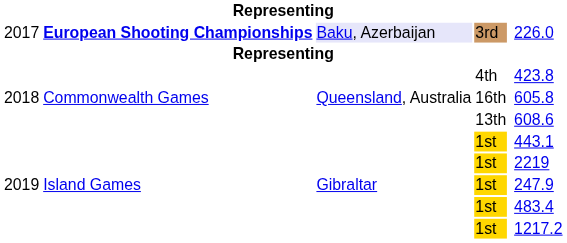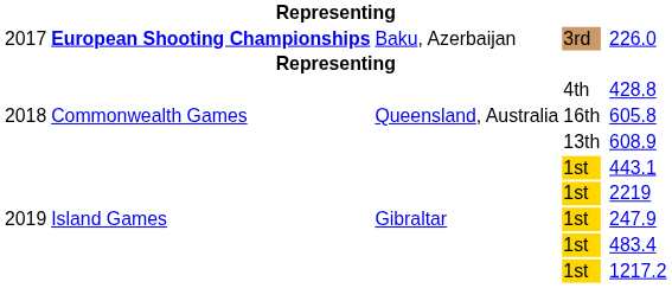3rd | column 3: lavender background -> no background
4th | column 6: 423.8 -> 428.8
13th | column 6: 608.6 -> 608.9
